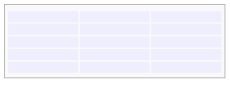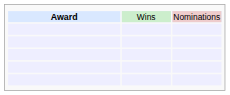+ row: Award | Wins | Nominations
